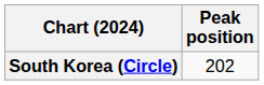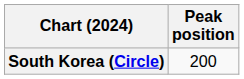South Korea (Circle) | Peak position: 202 -> 200
